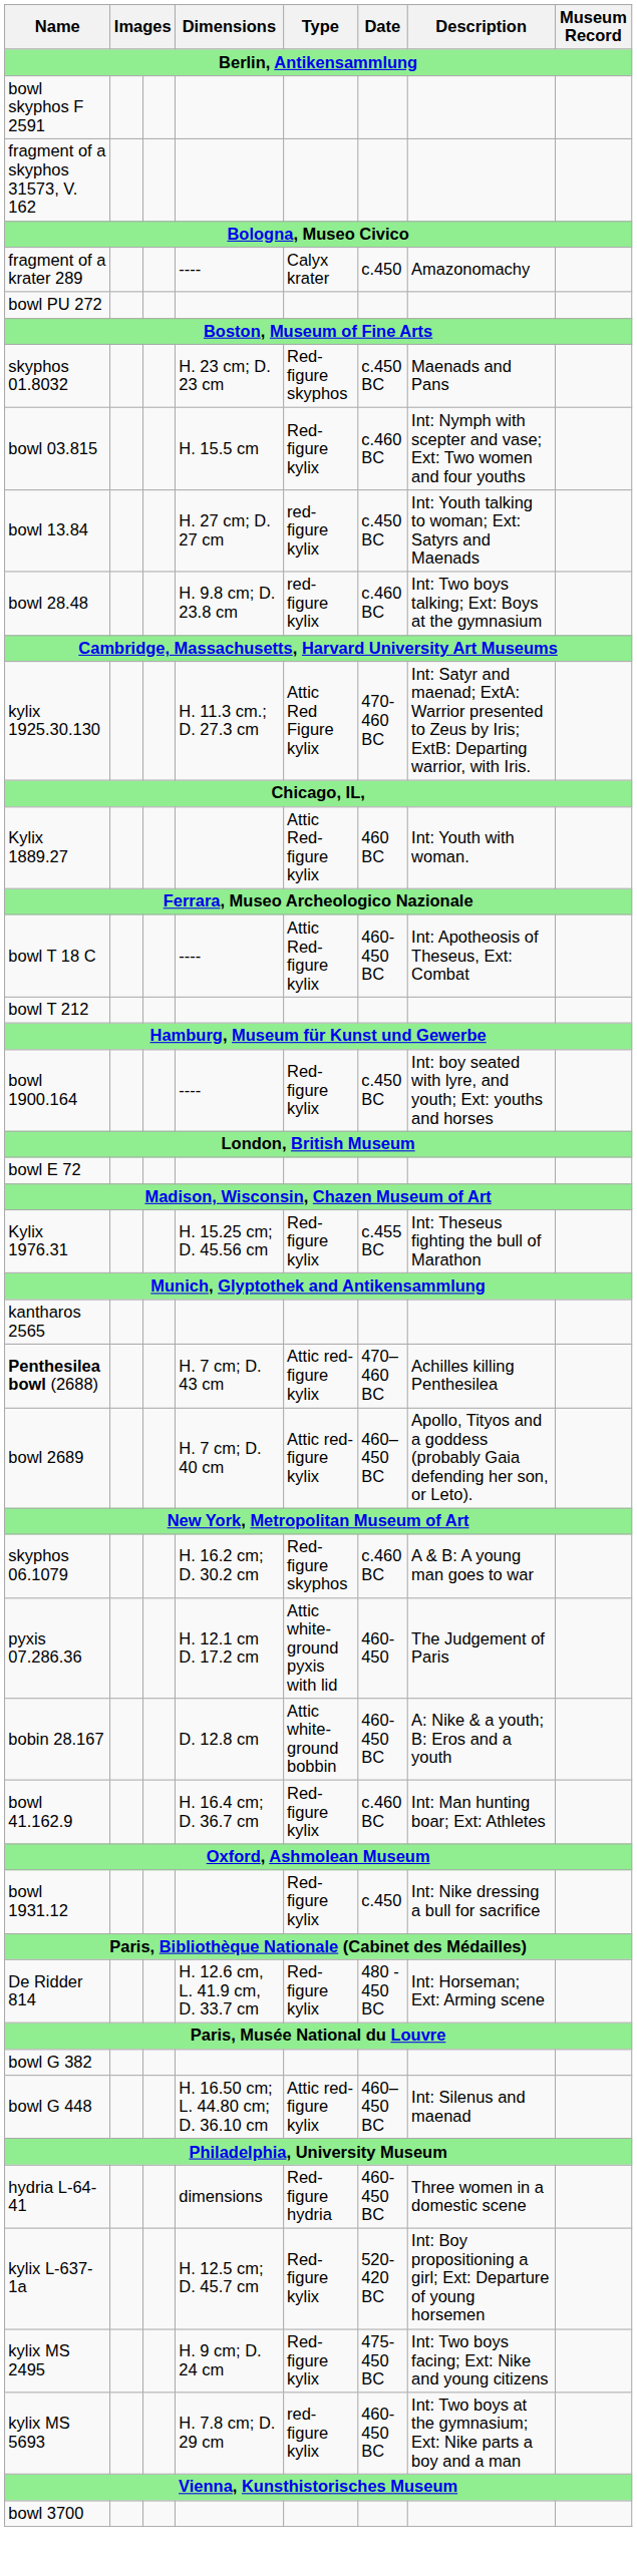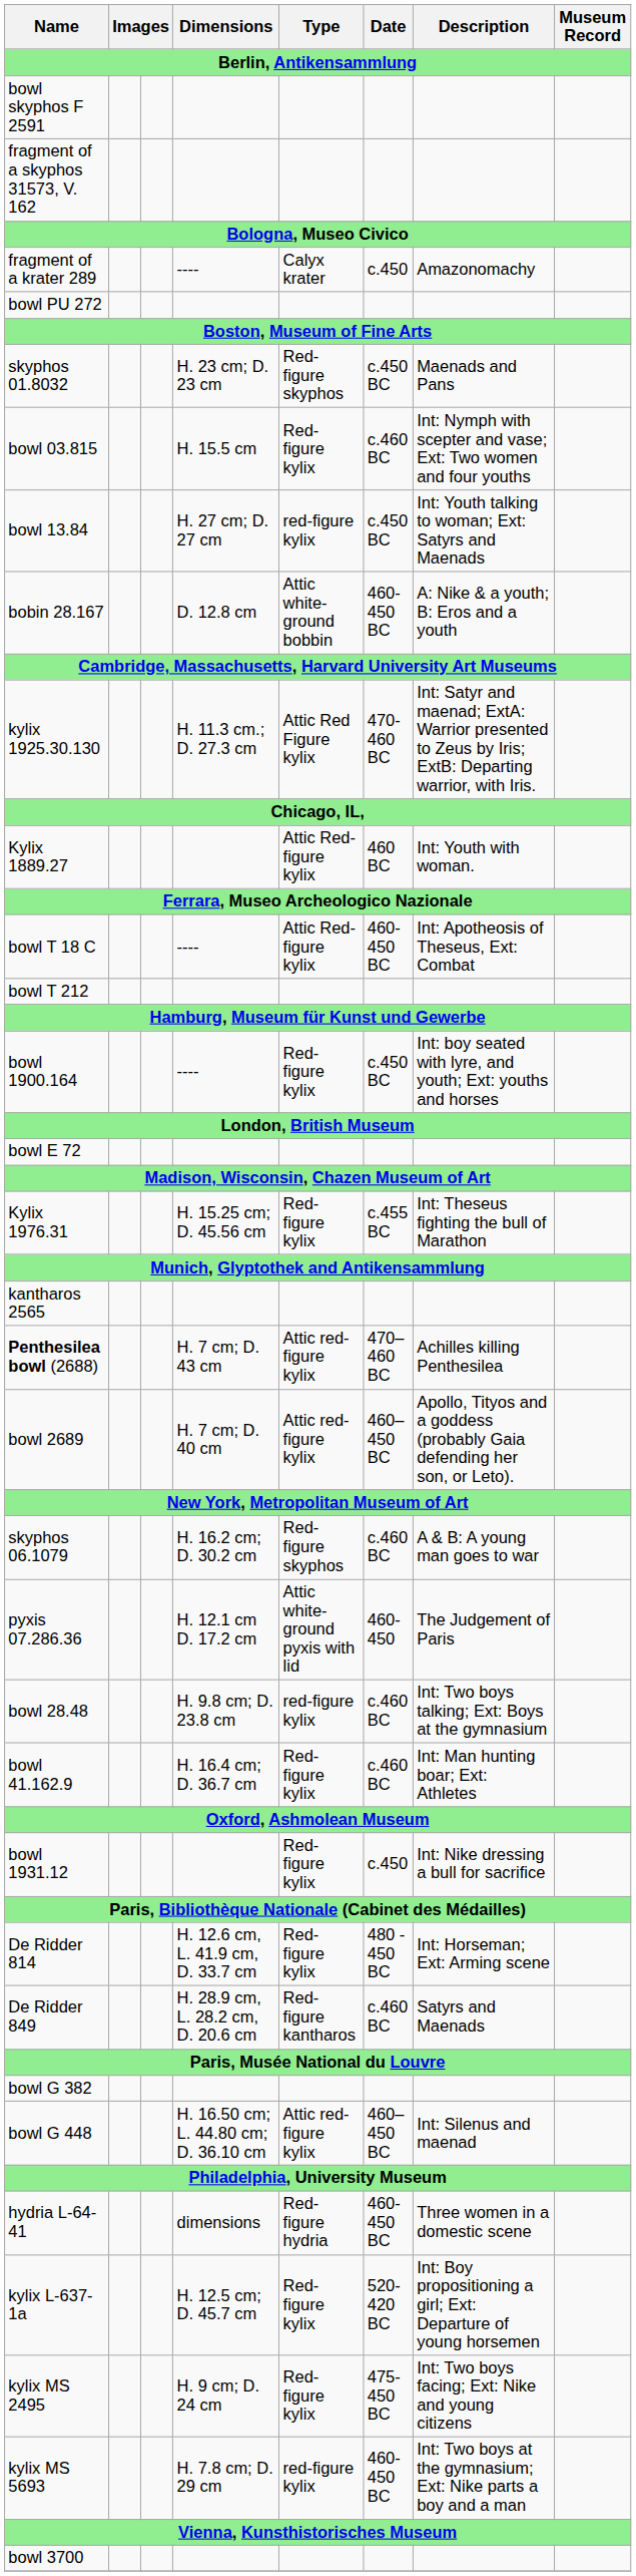rows swapped: bowl 28.48 <-> bobin 28.167
+ row: De Ridder 849 | H. 28.9 cm, L. 28.2 cm, D. 20.6 cm | Red-figure kantharos | c.460 BC | Satyrs and Maenads
